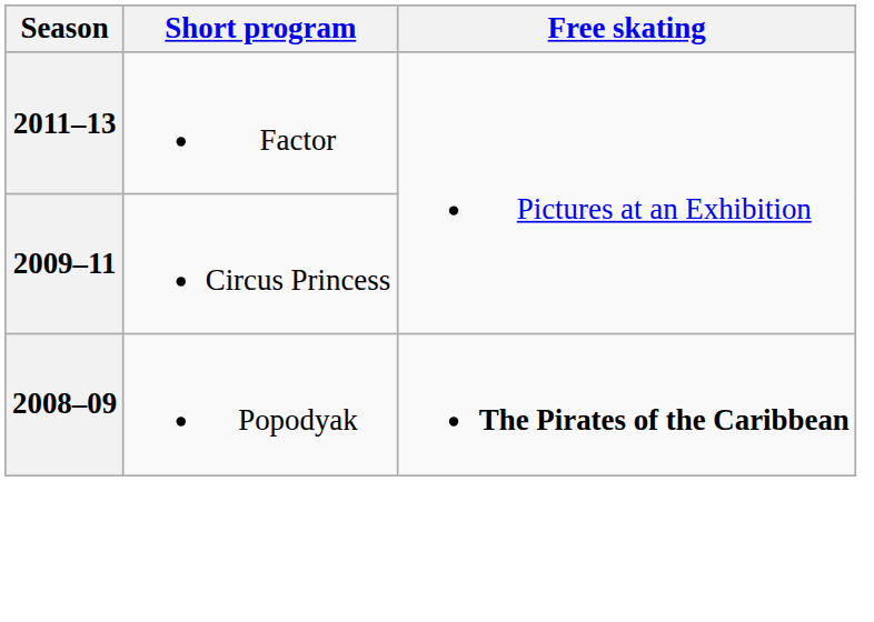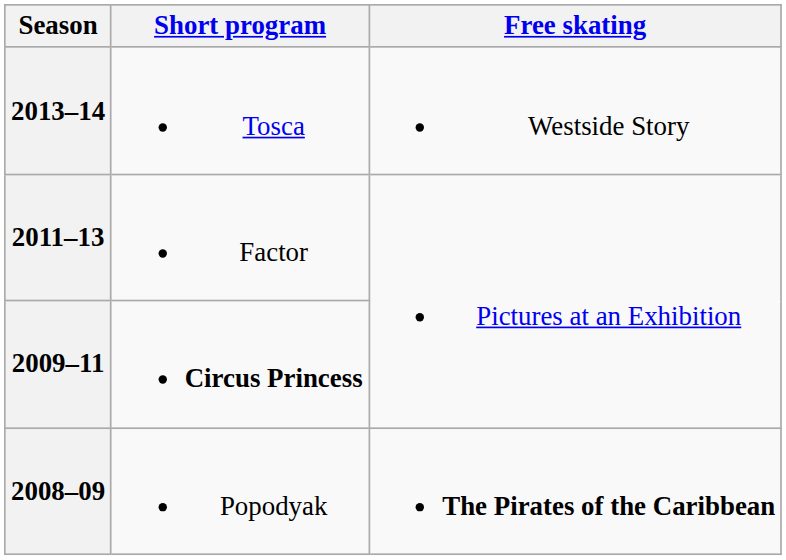+ row: 2013–14 | Tosca | Westside Story
2009–11 | Short program: normal -> bold
